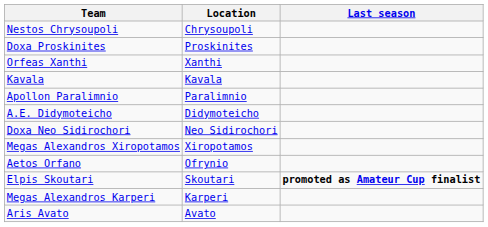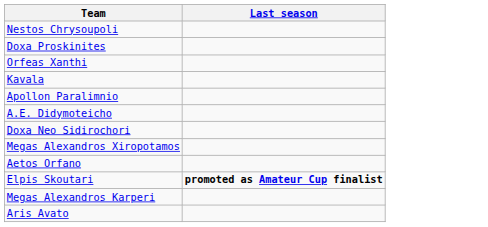- column: Location | Chrysoupoli | Proskinites | Xanthi | Kavala | Paralimnio | Didymoteicho | Neo Sidirochori | Xiropotamos | Ofrynio | Skoutari | Karperi | Avato
